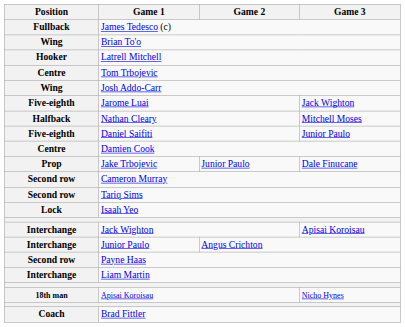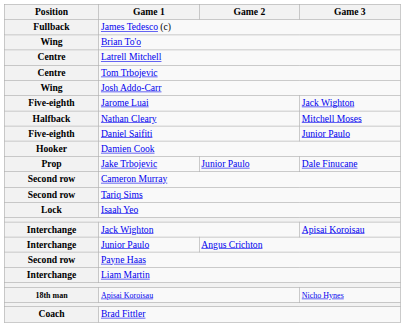Latrell Mitchell | Position: Hooker -> Centre
Damien Cook | Position: Centre -> Hooker
